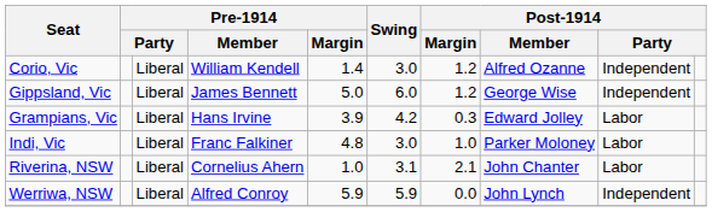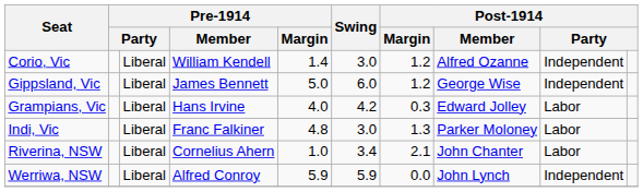Grampians, Vic | Pre-1914 / Margin: 3.9 -> 4.0
Indi, Vic | Post-1914 / Margin: 1.0 -> 1.3
Riverina, NSW | Swing: 3.1 -> 3.4
